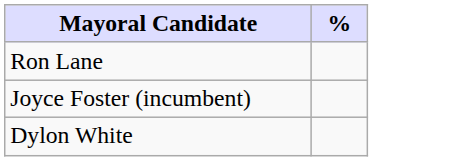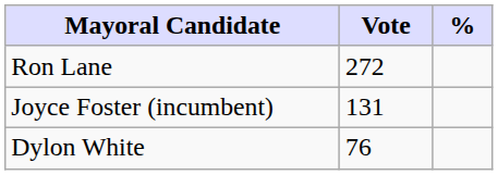+ column: Vote | 272 | 131 | 76
